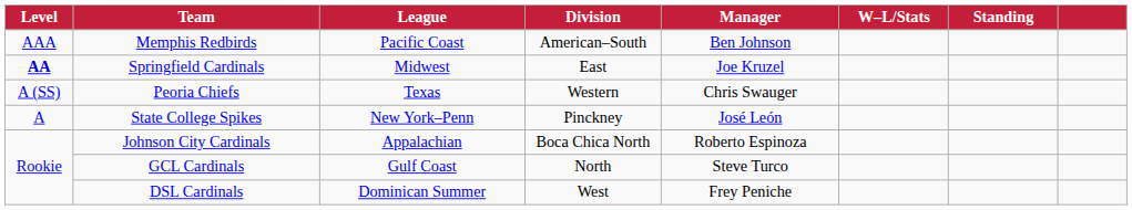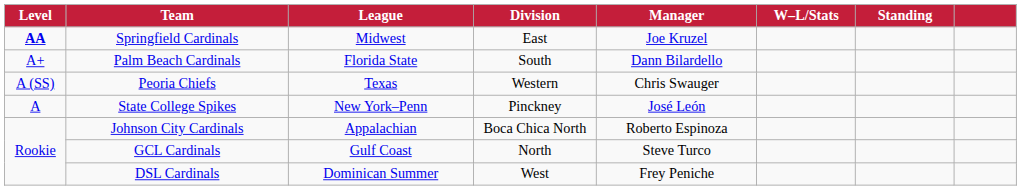- row: AAA | Memphis Redbirds | Pacific Coast | American–South | Ben Johnson
+ row: A+ | Palm Beach Cardinals | Florida State | South | Dann Bilardello
